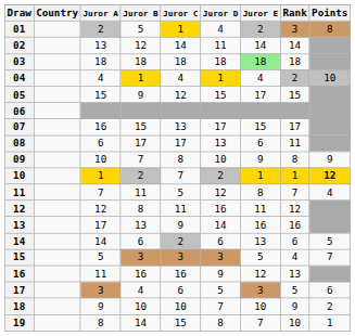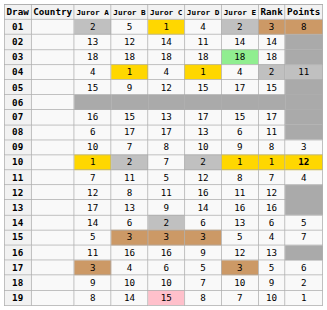04 | Points: 10 -> 11
09 | Points: 9 -> 3
19 | Juror C: no background -> pink background
